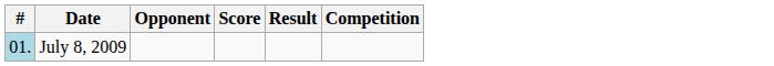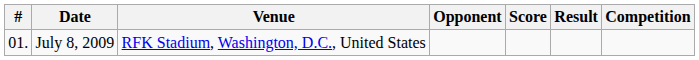+ column: Venue | RFK Stadium, Washington, D.C., United States
July 8, 2009 | #: lightblue background -> no background
